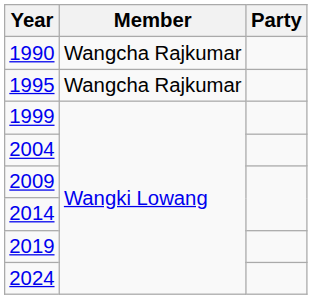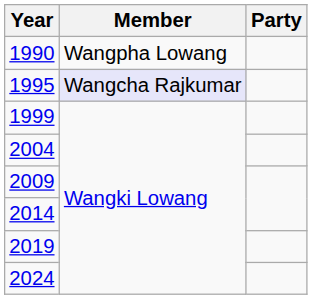1990 | Member: Wangcha Rajkumar -> Wangpha Lowang
1995 | Member: no background -> lavender background
